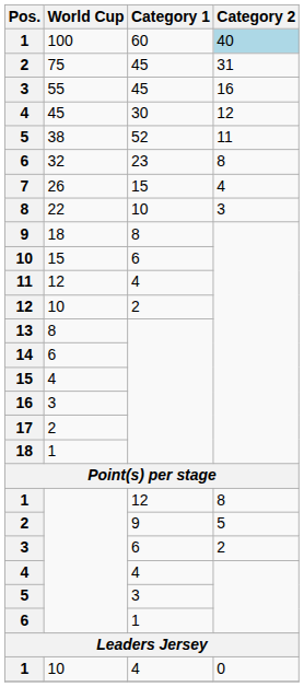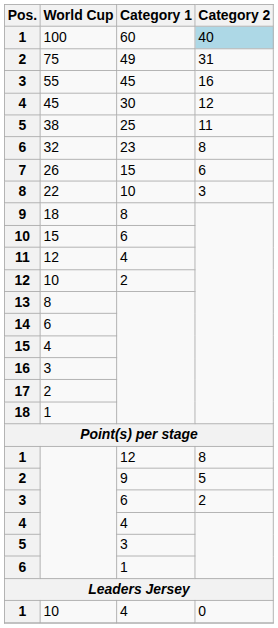75 | Category 1: 45 -> 49
38 | Category 1: 52 -> 25
26 | Category 2: 4 -> 6
